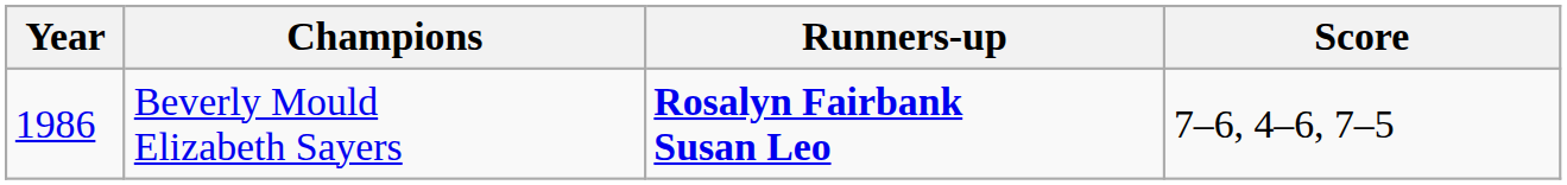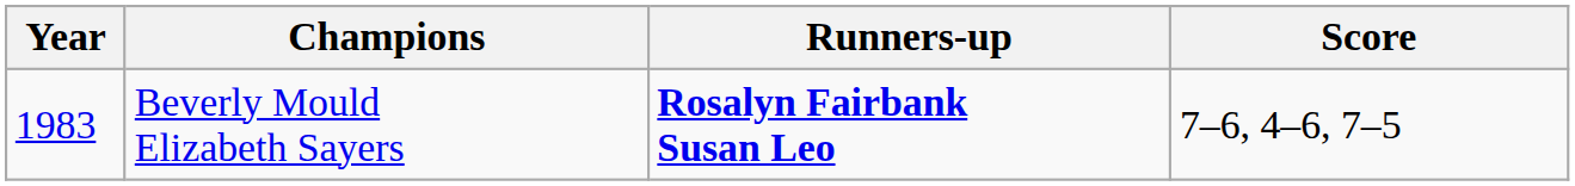Beverly Mould Elizabeth Sayers | Year: 1986 -> 1983
